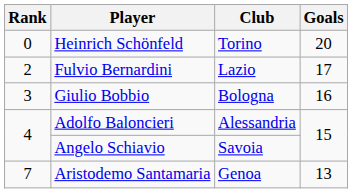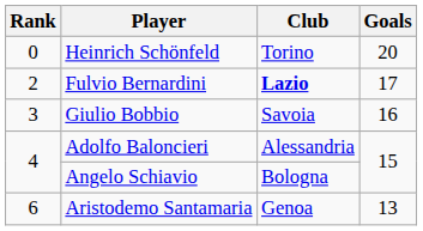Fulvio Bernardini | Club: normal -> bold
Giulio Bobbio | Club: Bologna -> Savoia
Angelo Schiavio | Club: Savoia -> Bologna
Aristodemo Santamaria | Rank: 7 -> 6
